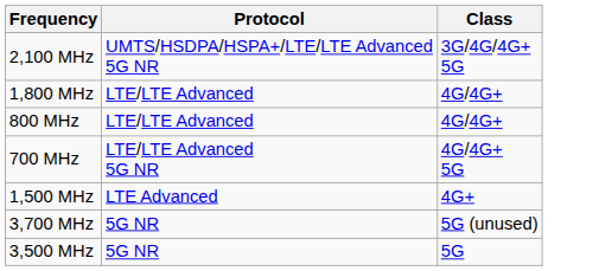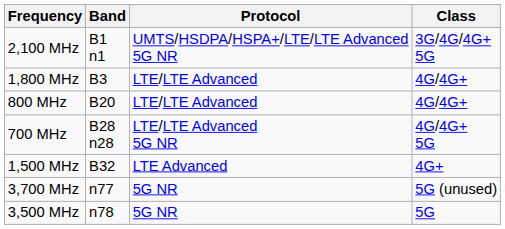+ column: Band | B1 n1 | B3 | B20 | B28 n28 | B32 | n77 | n78
